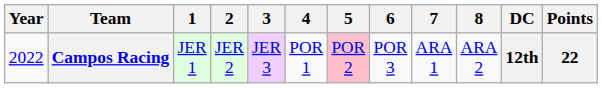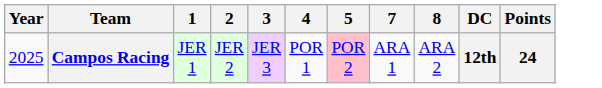- column: 6 | POR 3
Campos Racing | Year: 2022 -> 2025
Campos Racing | Points: 22 -> 24
